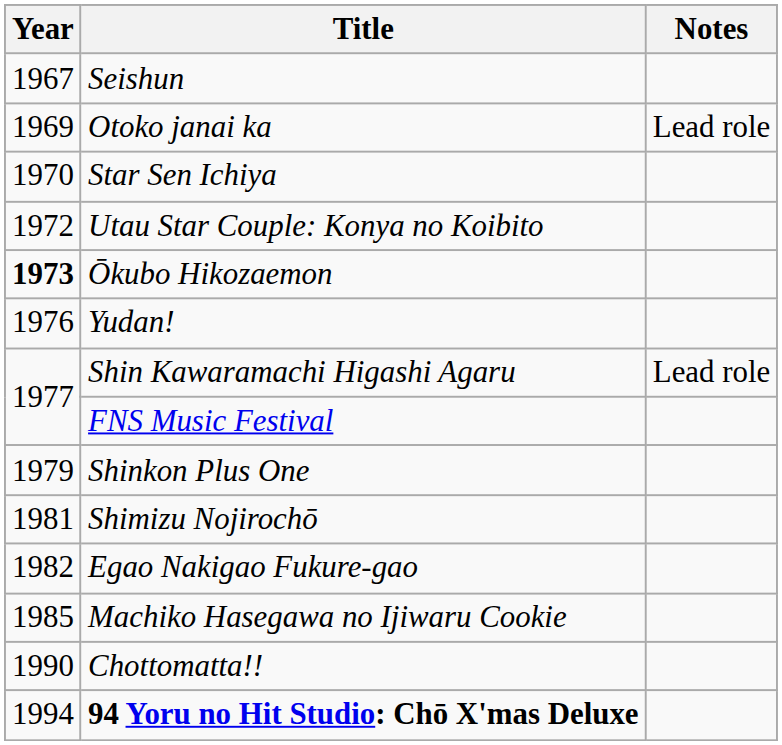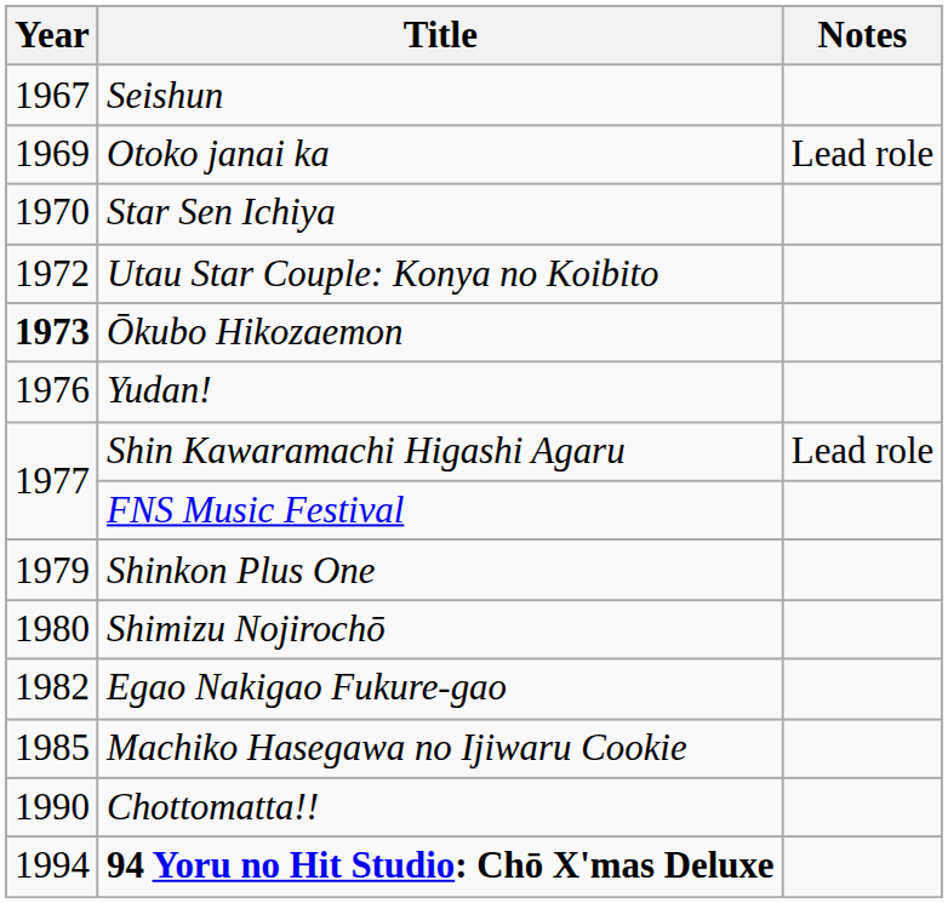Shimizu Nojirochō | Year: 1981 -> 1980
